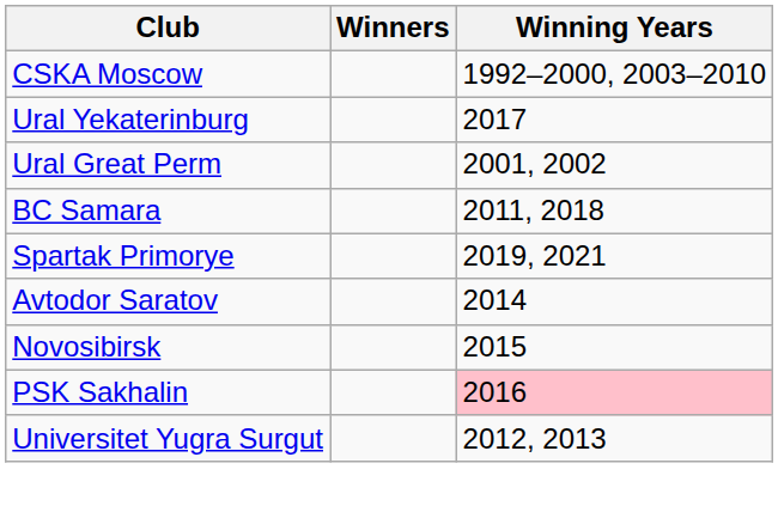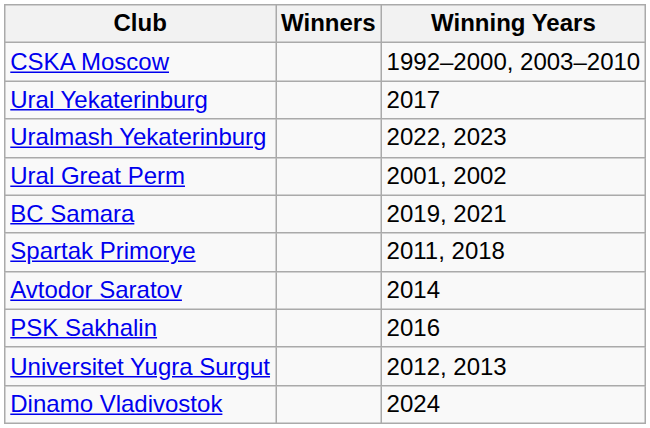+ row: Uralmash Yekaterinburg | 2022, 2023
BC Samara | Winning Years: 2011, 2018 -> 2019, 2021
Spartak Primorye | Winning Years: 2019, 2021 -> 2011, 2018
- row: Novosibirsk | 2015
PSK Sakhalin | Winning Years: pink background -> no background
+ row: Dinamo Vladivostok | 2024
